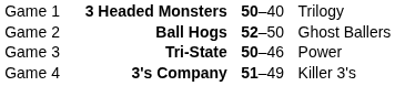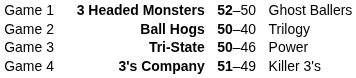Game 1 | column 3: 50–40 -> 52–50
Game 1 | column 4: Trilogy -> Ghost Ballers
Game 2 | column 3: 52–50 -> 50–40
Game 2 | column 4: Ghost Ballers -> Trilogy
